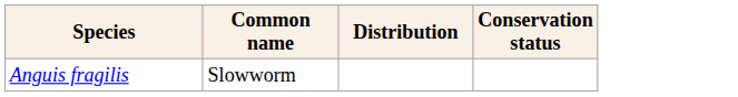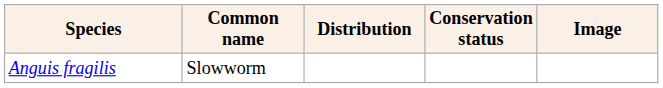+ column: Image
